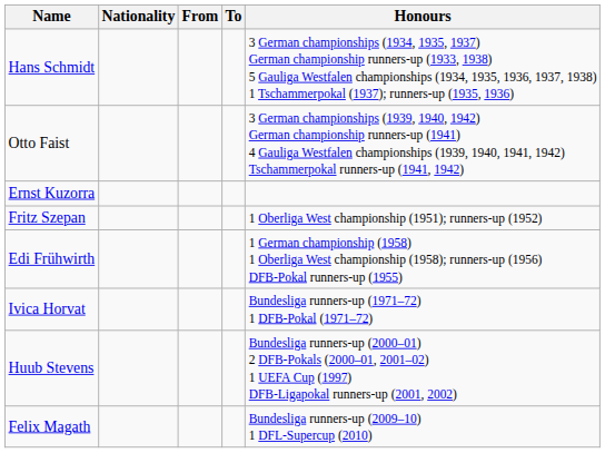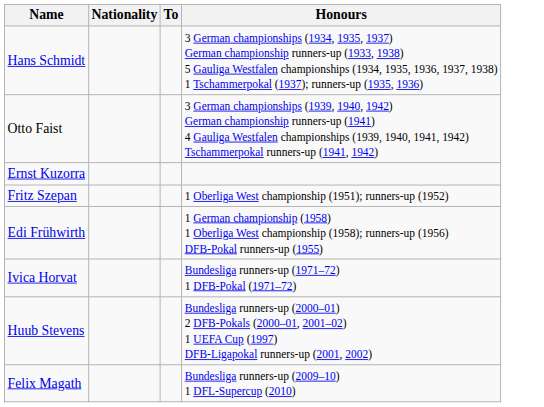- column: From
